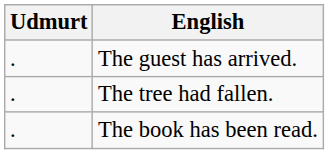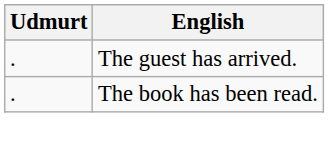- row: . | The tree had fallen.
